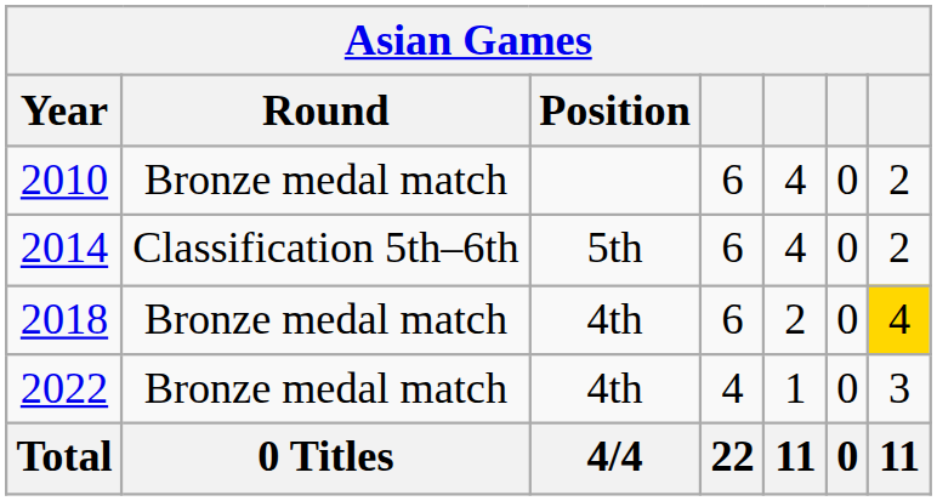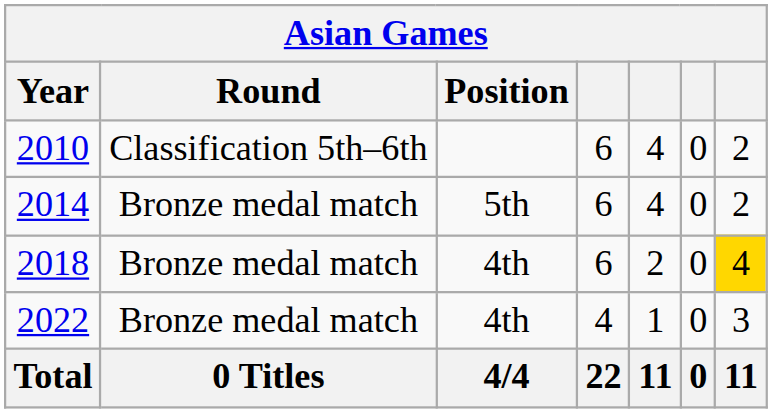2010 | Round: Bronze medal match -> Classification 5th–6th
2014 | Round: Classification 5th–6th -> Bronze medal match
